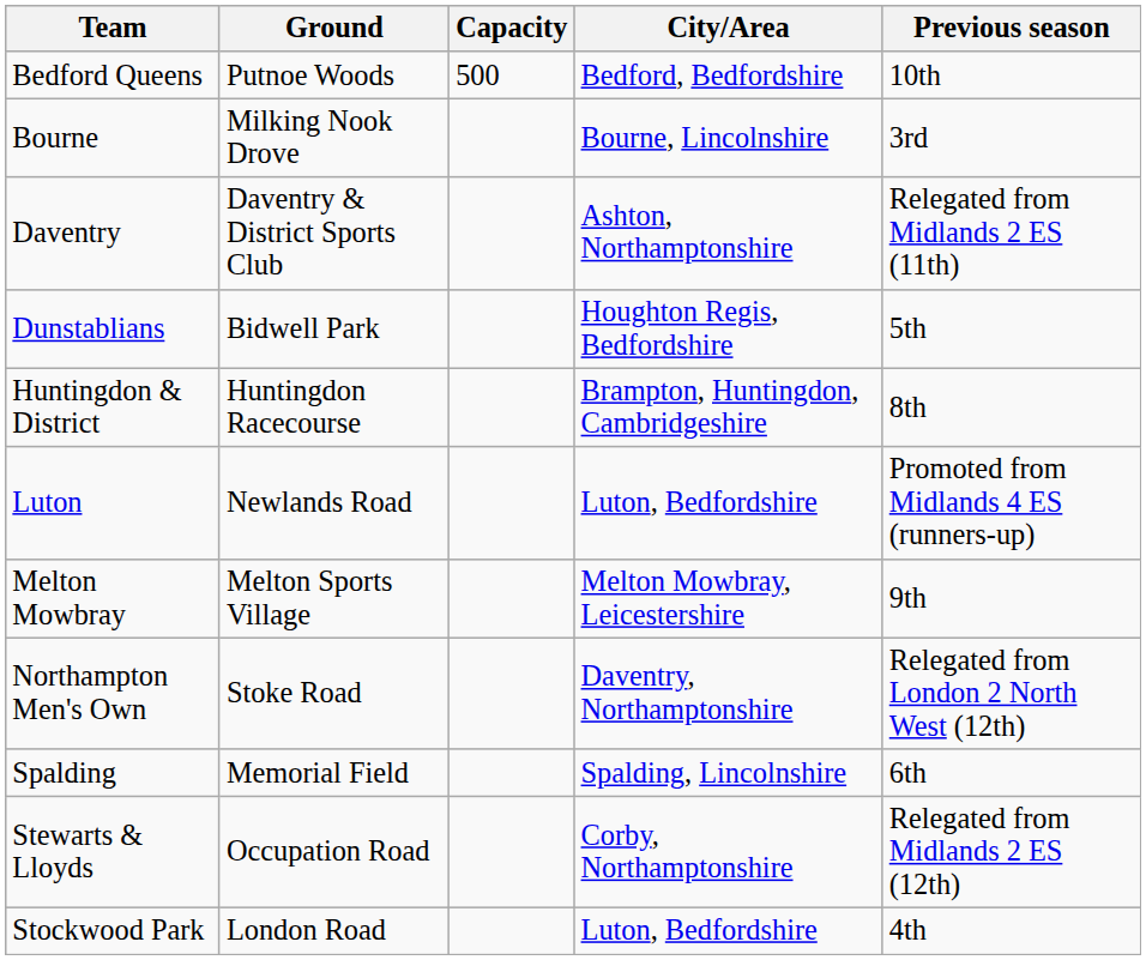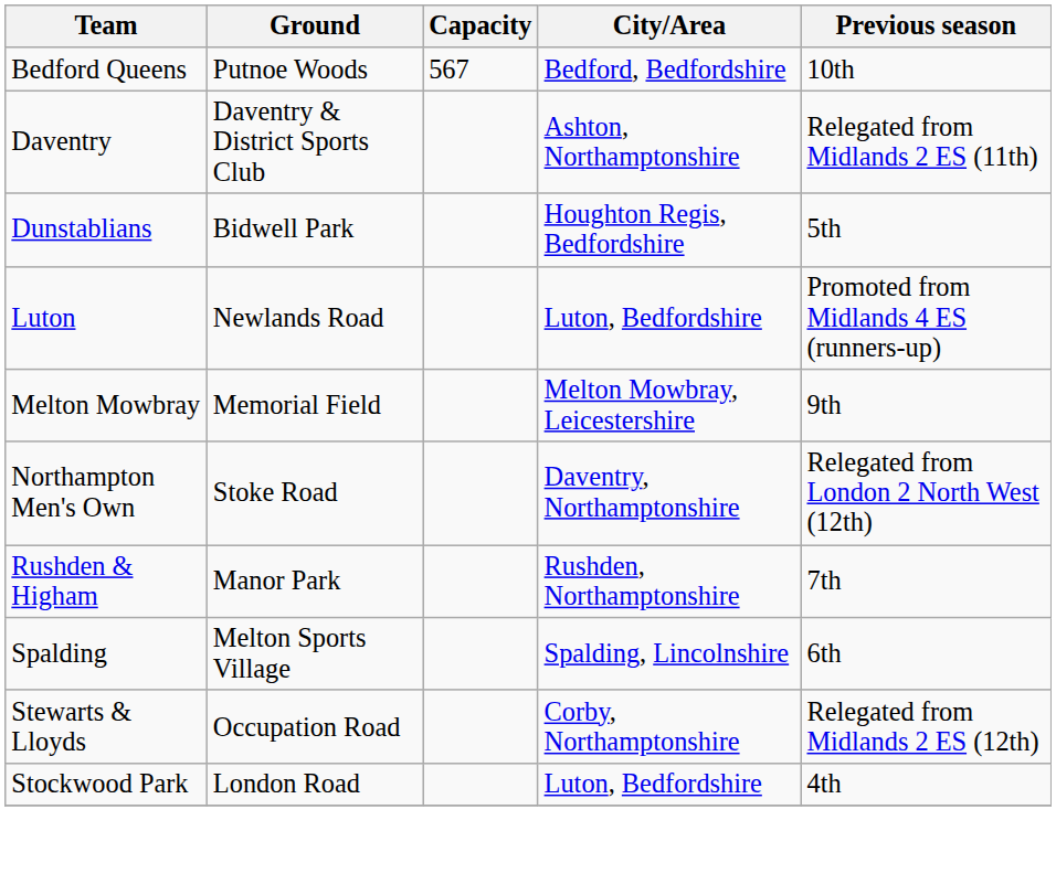Bedford Queens | Capacity: 500 -> 567
- row: Bourne | Milking Nook Drove | Bourne, Lincolnshire | 3rd
- row: Huntingdon & District | Huntingdon Racecourse | Brampton, Huntingdon, Cambridgeshire | 8th
Melton Mowbray | Ground: Melton Sports Village -> Memorial Field
+ row: Rushden & Higham | Manor Park | Rushden, Northamptonshire | 7th
Spalding | Ground: Memorial Field -> Melton Sports Village
